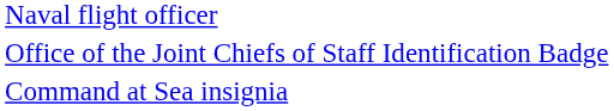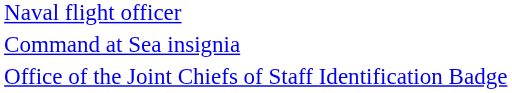rows swapped: Command at Sea insignia <-> Office of the Joint Chiefs of Staff Identification Badge
